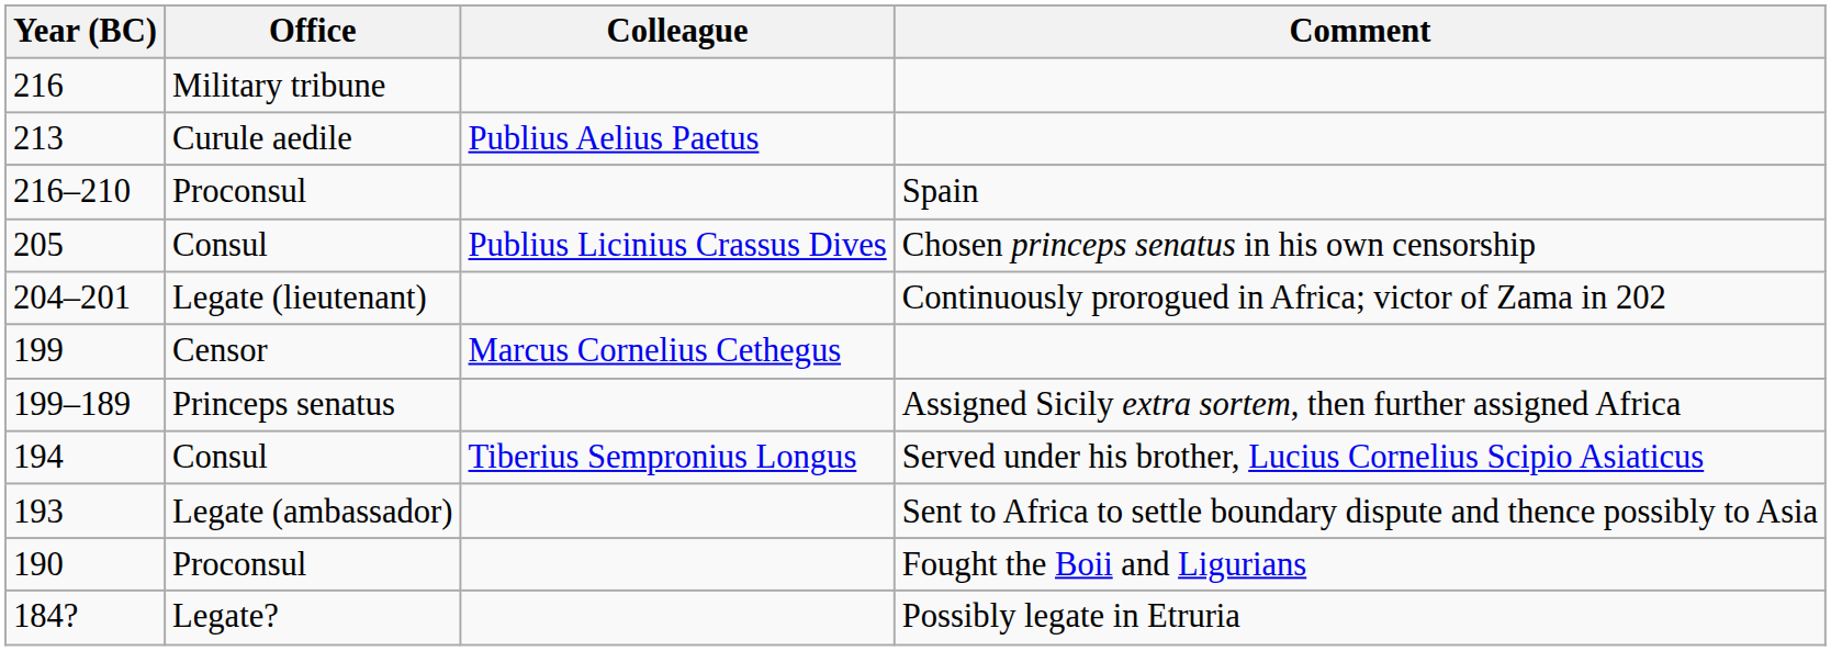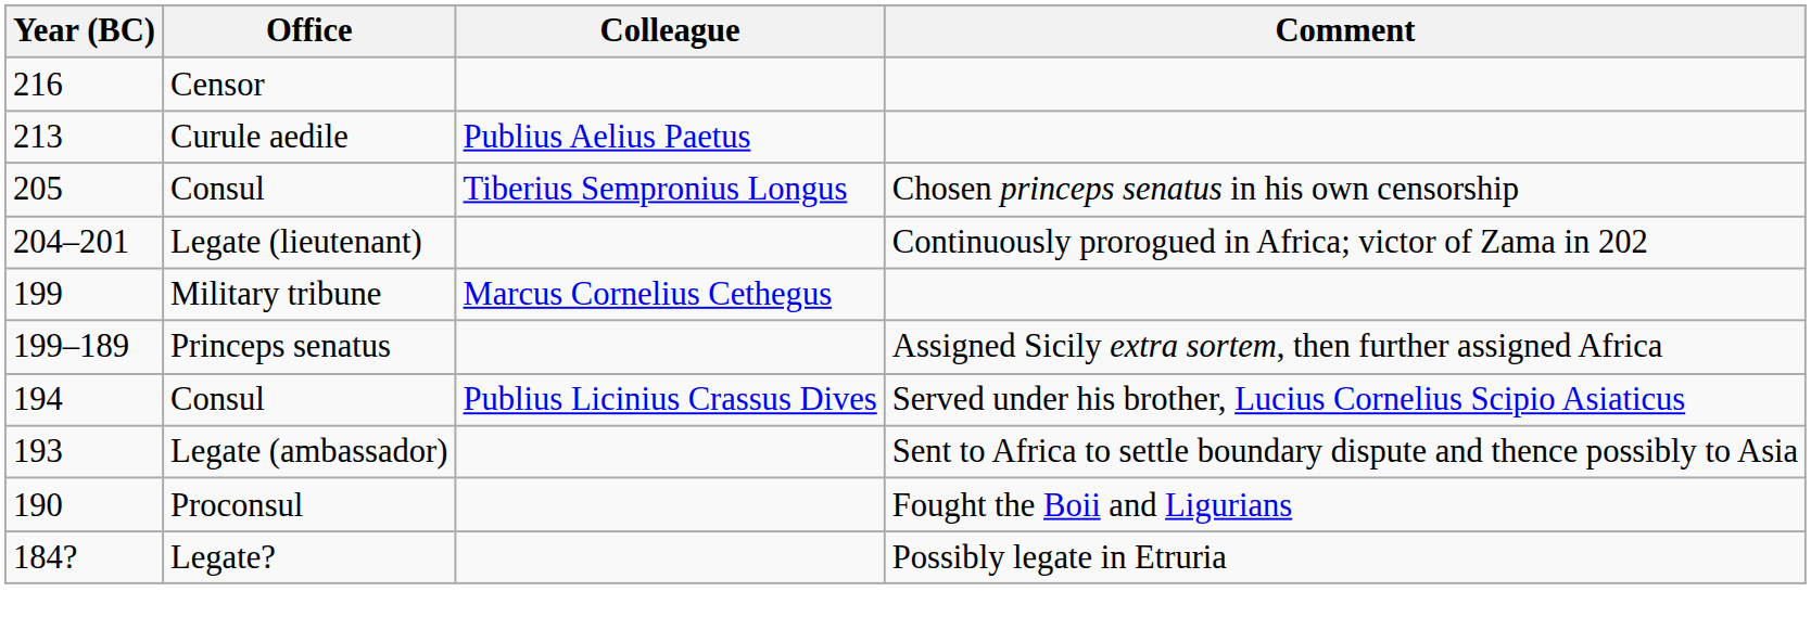216 | Office: Military tribune -> Censor
- row: 216–210 | Proconsul | Spain
205 | Colleague: Publius Licinius Crassus Dives -> Tiberius Sempronius Longus
199 | Office: Censor -> Military tribune
194 | Colleague: Tiberius Sempronius Longus -> Publius Licinius Crassus Dives
